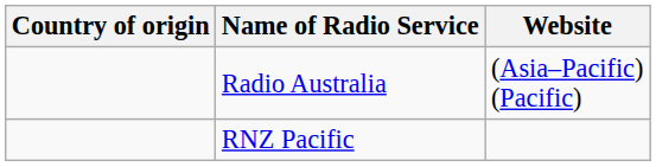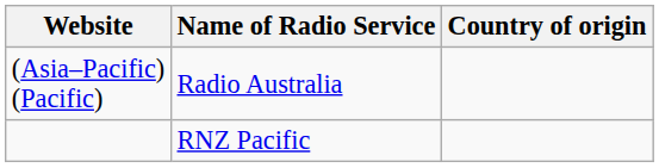columns swapped: Country of origin <-> Website
